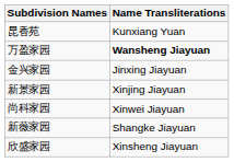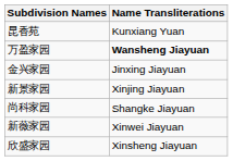尚科家园 | Name Transliterations: Xinwei Jiayuan -> Shangke Jiayuan
新薇家园 | Name Transliterations: Shangke Jiayuan -> Xinwei Jiayuan
